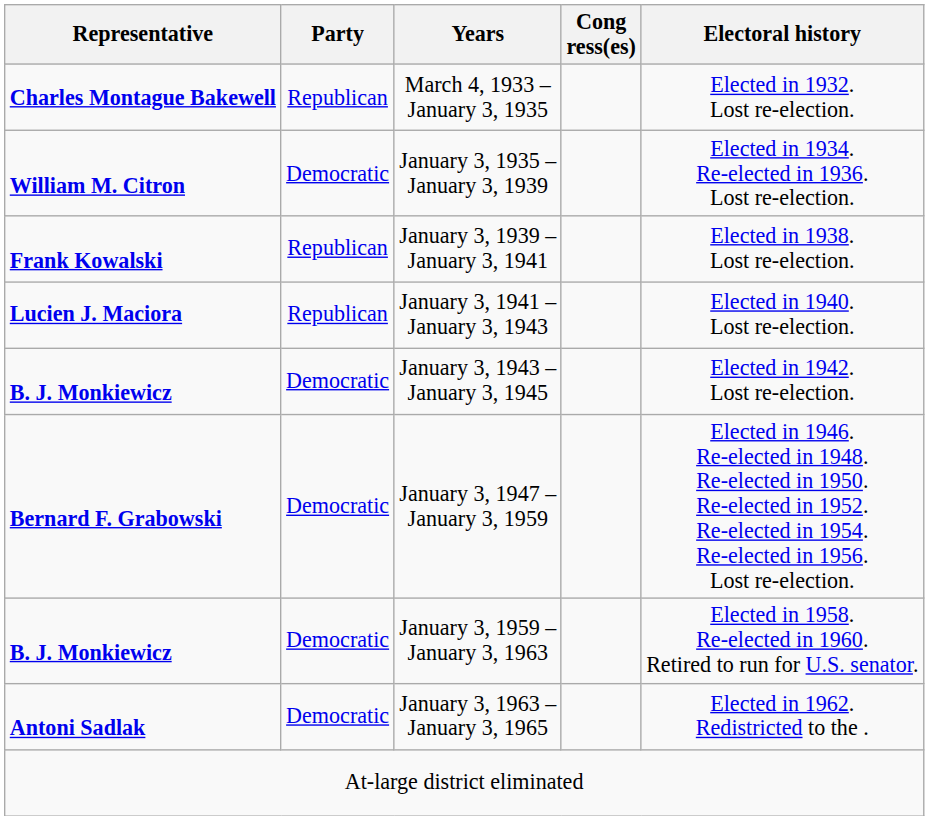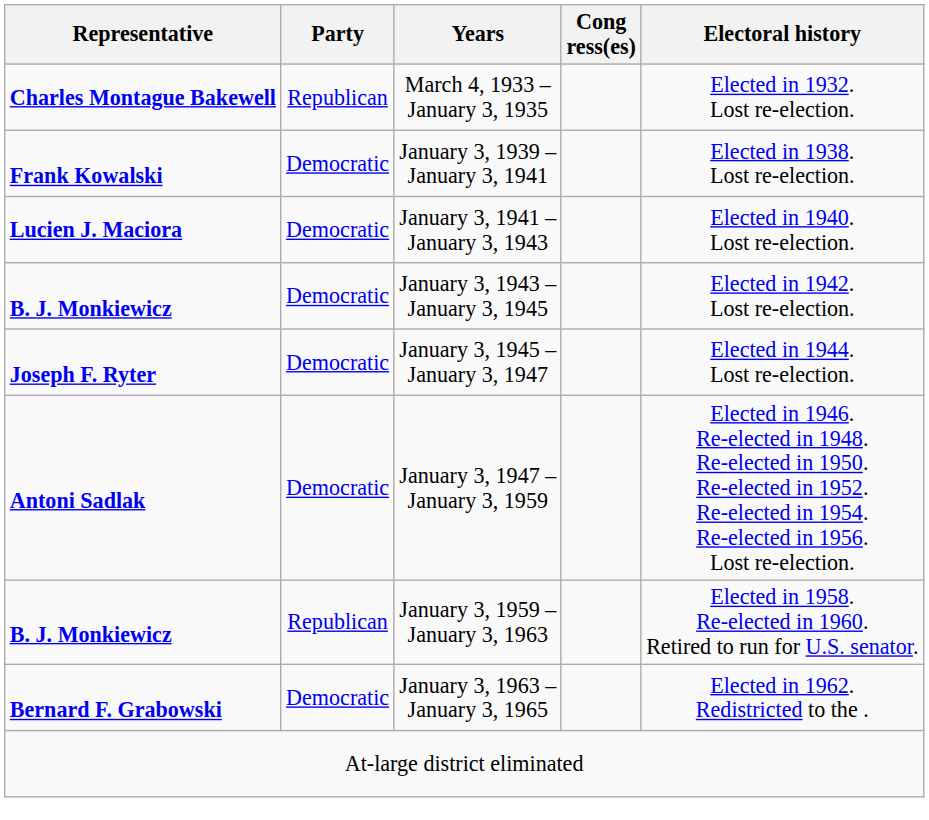- row: William M. Citron | Democratic | January 3, 1935 – January 3, 1939 | Elected in 1934. Re-elected in 1936. Lost re-election.
January 3, 1939 – January 3, 1941 | Party: Republican -> Democratic
January 3, 1941 – January 3, 1943 | Party: Republican -> Democratic
+ row: Joseph F. Ryter | Democratic | January 3, 1945 – January 3, 1947 | Elected in 1944. Lost re-election.
January 3, 1947 – January 3, 1959 | Representative: Bernard F. Grabowski -> Antoni Sadlak
January 3, 1959 – January 3, 1963 | Party: Democratic -> Republican
January 3, 1963 – January 3, 1965 | Representative: Antoni Sadlak -> Bernard F. Grabowski
